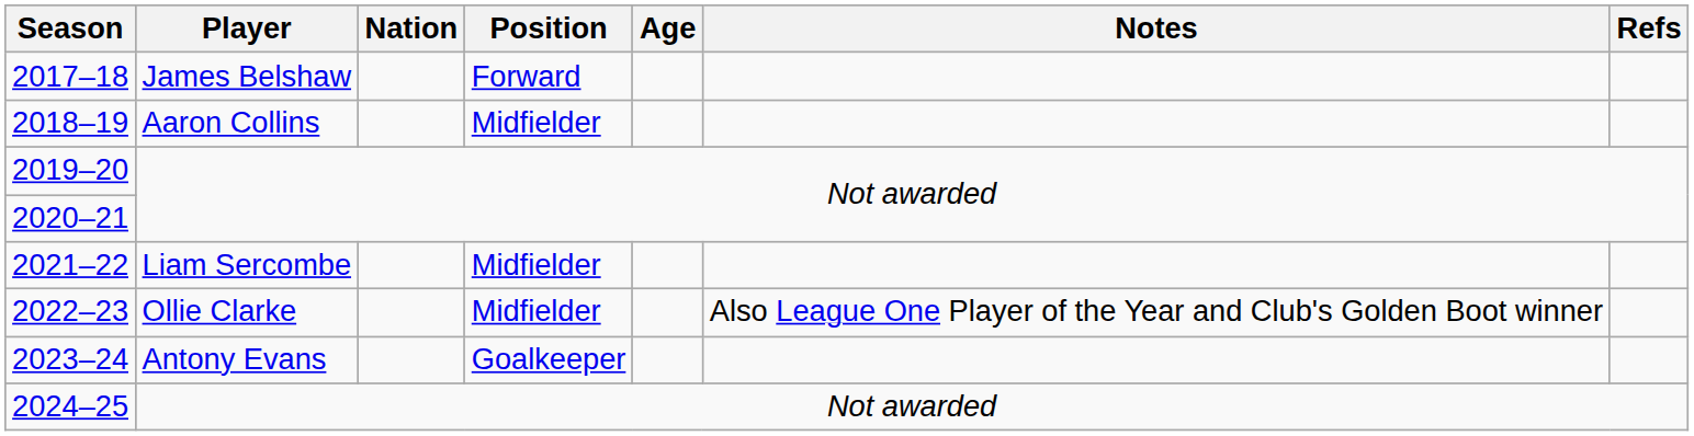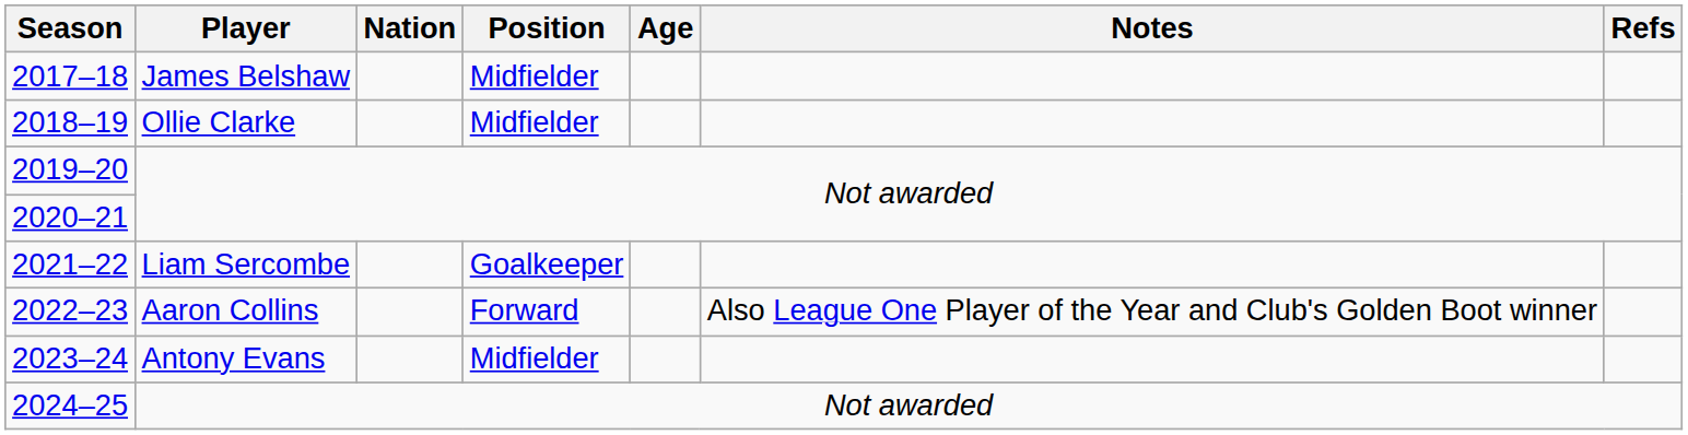2017–18 | Position: Forward -> Midfielder
2018–19 | Player: Aaron Collins -> Ollie Clarke
2021–22 | Position: Midfielder -> Goalkeeper
2022–23 | Player: Ollie Clarke -> Aaron Collins
2022–23 | Position: Midfielder -> Forward
2023–24 | Position: Goalkeeper -> Midfielder
